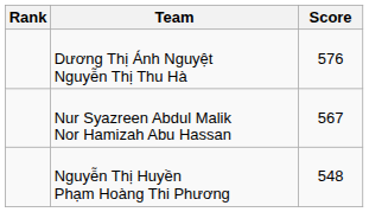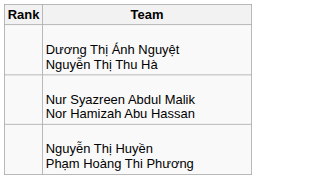- column: Score | 576 | 567 | 548
